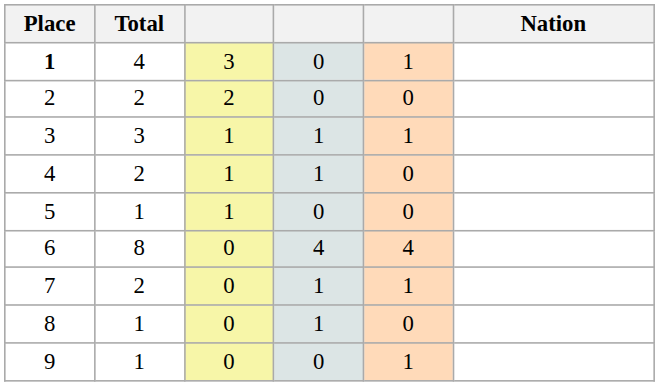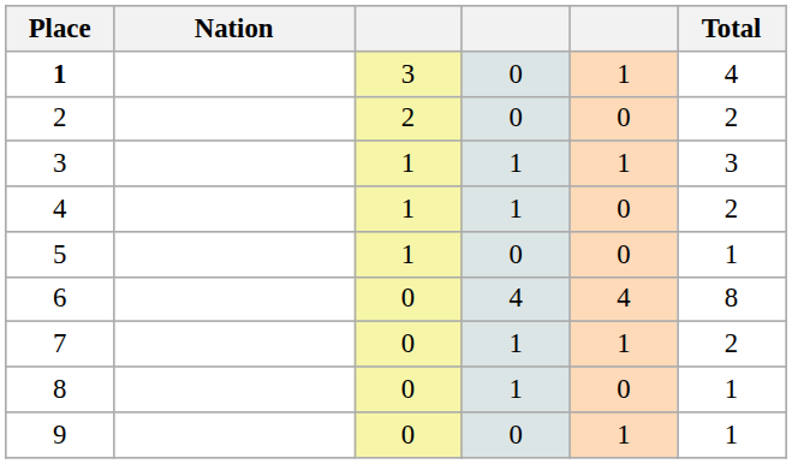columns swapped: Nation <-> Total
